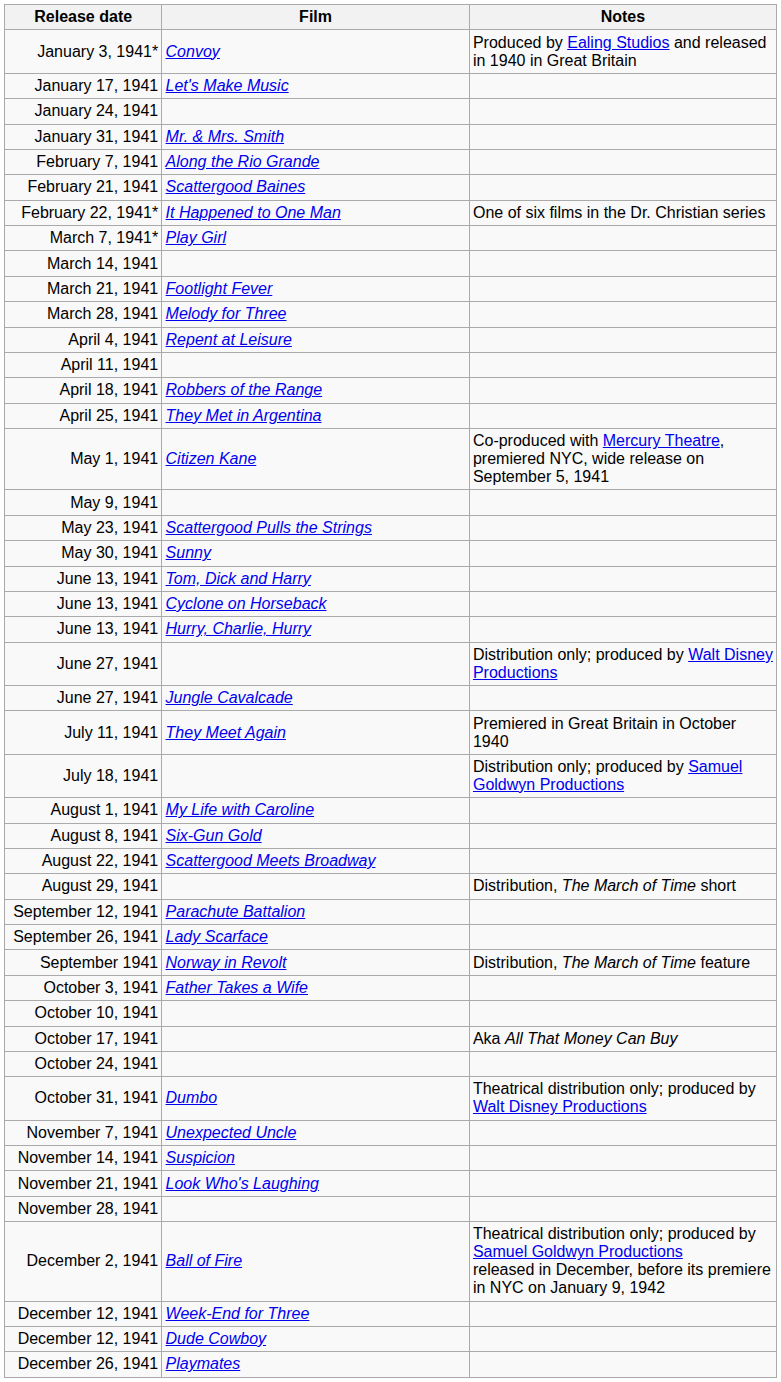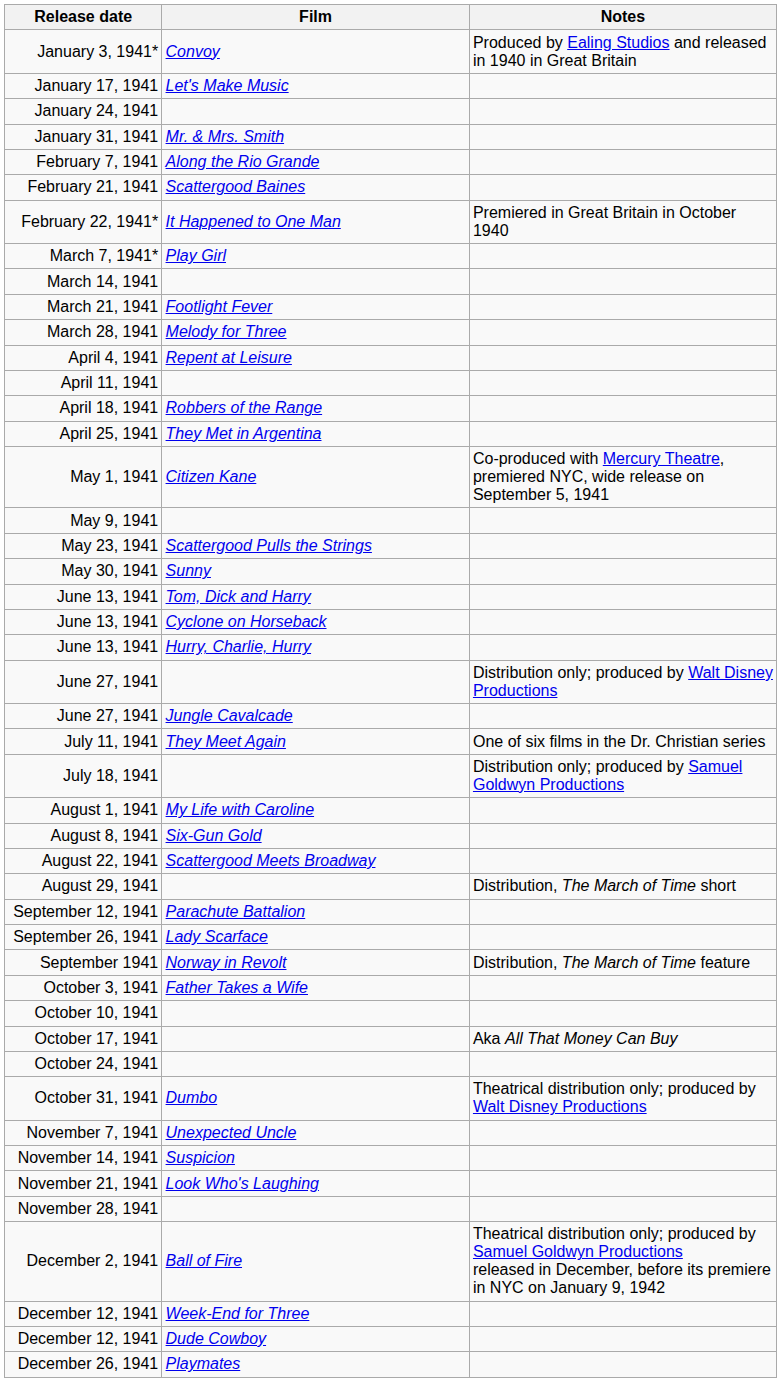February 22, 1941* | Notes: One of six films in the Dr. Christian series -> Premiered in Great Britain in October 1940
July 11, 1941 | Notes: Premiered in Great Britain in October 1940 -> One of six films in the Dr. Christian series
